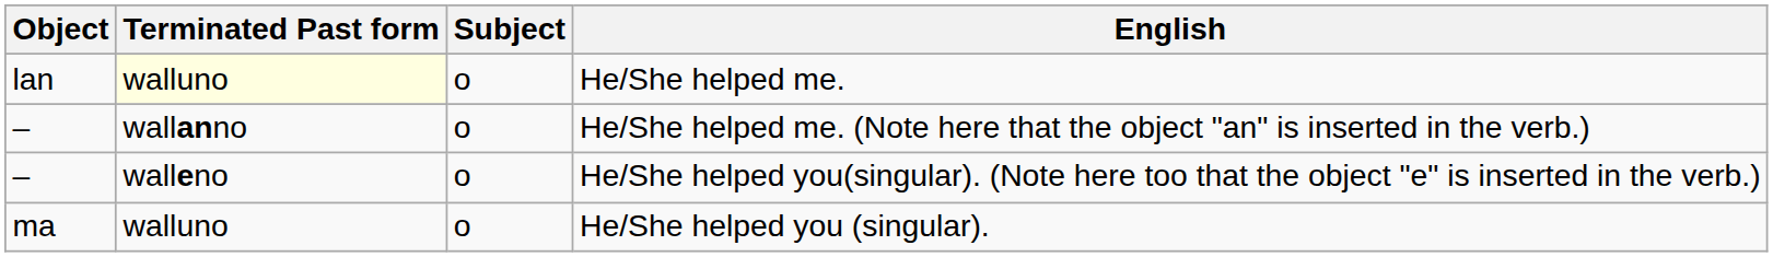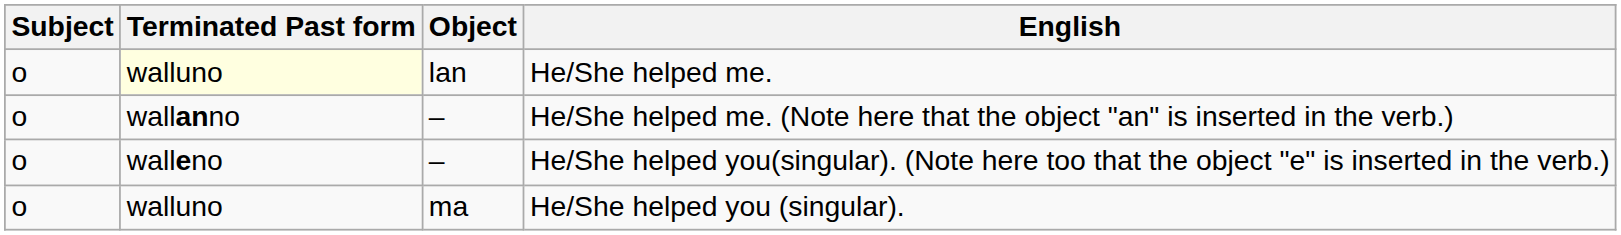columns swapped: Subject <-> Object
